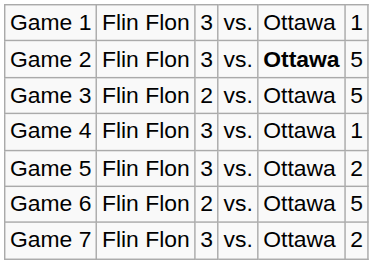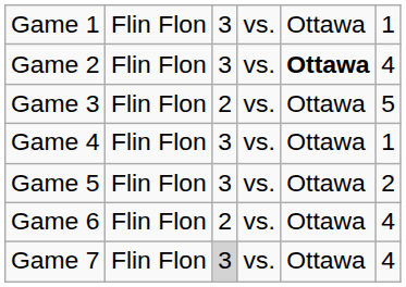Game 2 | column 6: 5 -> 4
Game 6 | column 6: 5 -> 4
Game 7 | column 3: no background -> lightgrey background
Game 7 | column 6: 2 -> 4
